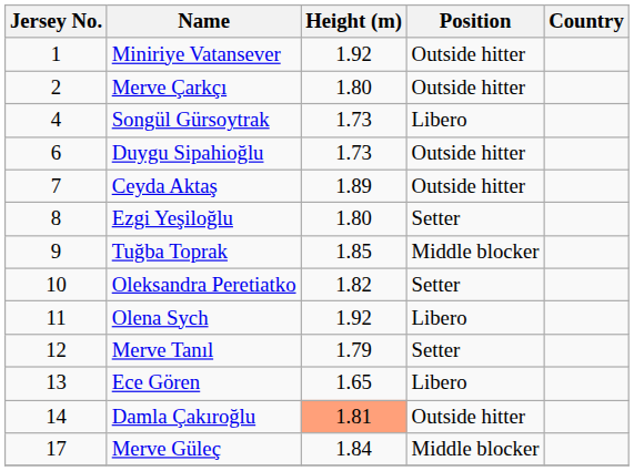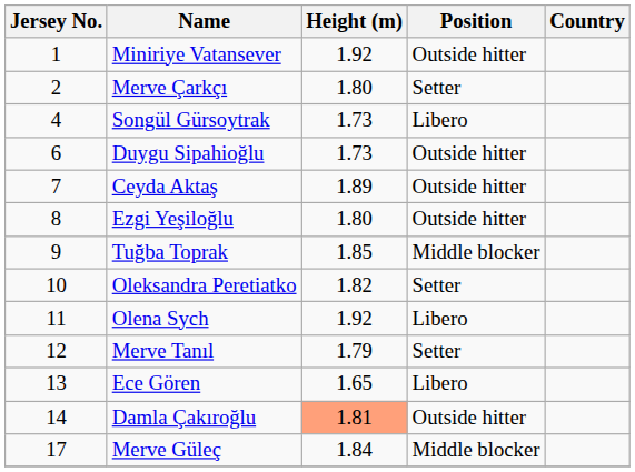Merve Çarkçı | Position: Outside hitter -> Setter
Ezgi Yeşiloğlu | Position: Setter -> Outside hitter
